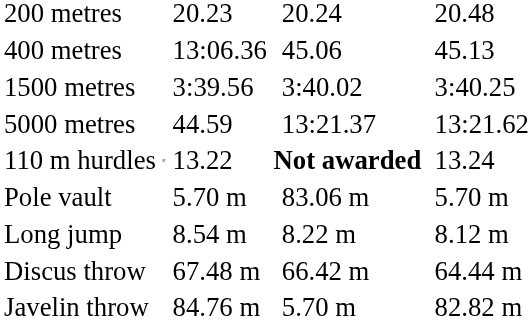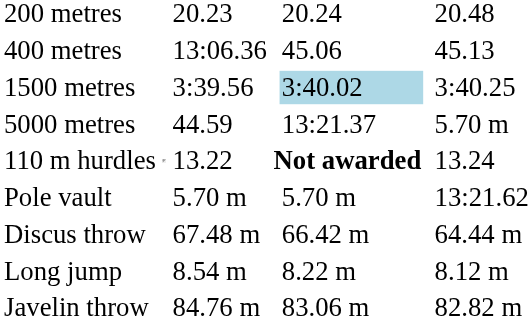1500 metres | column 5: no background -> lightblue background
5000 metres | column 7: 13:21.62 -> 5.70 m
Pole vault | column 5: 83.06 m -> 5.70 m
Pole vault | column 7: 5.70 m -> 13:21.62
rows swapped: Long jump <-> Discus throw
Javelin throw | column 5: 5.70 m -> 83.06 m
